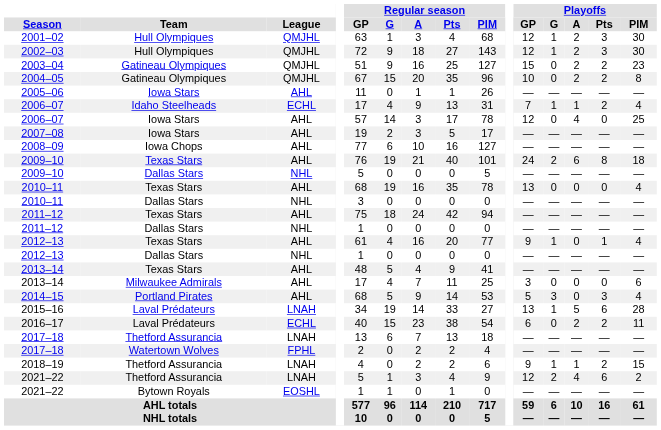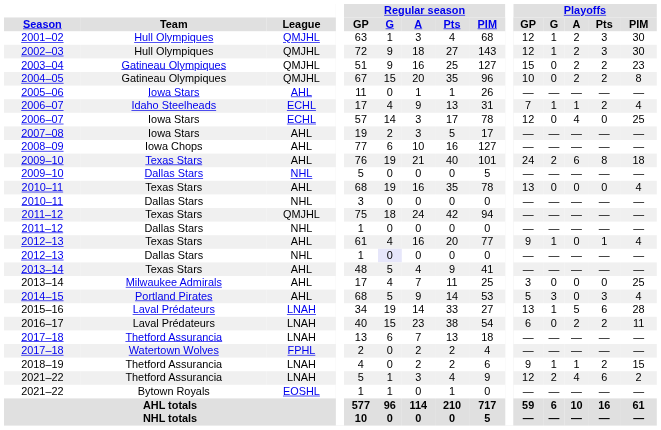2006–07 / Iowa Stars | League: AHL -> ECHL
2011–12 / Texas Stars | League: AHL -> QMJHL
2012–13 / Dallas Stars | Regular season / G: no background -> lavender background
2013–14 / Milwaukee Admirals | Playoffs / PIM: 6 -> 25
2016–17 | League: ECHL -> LNAH
